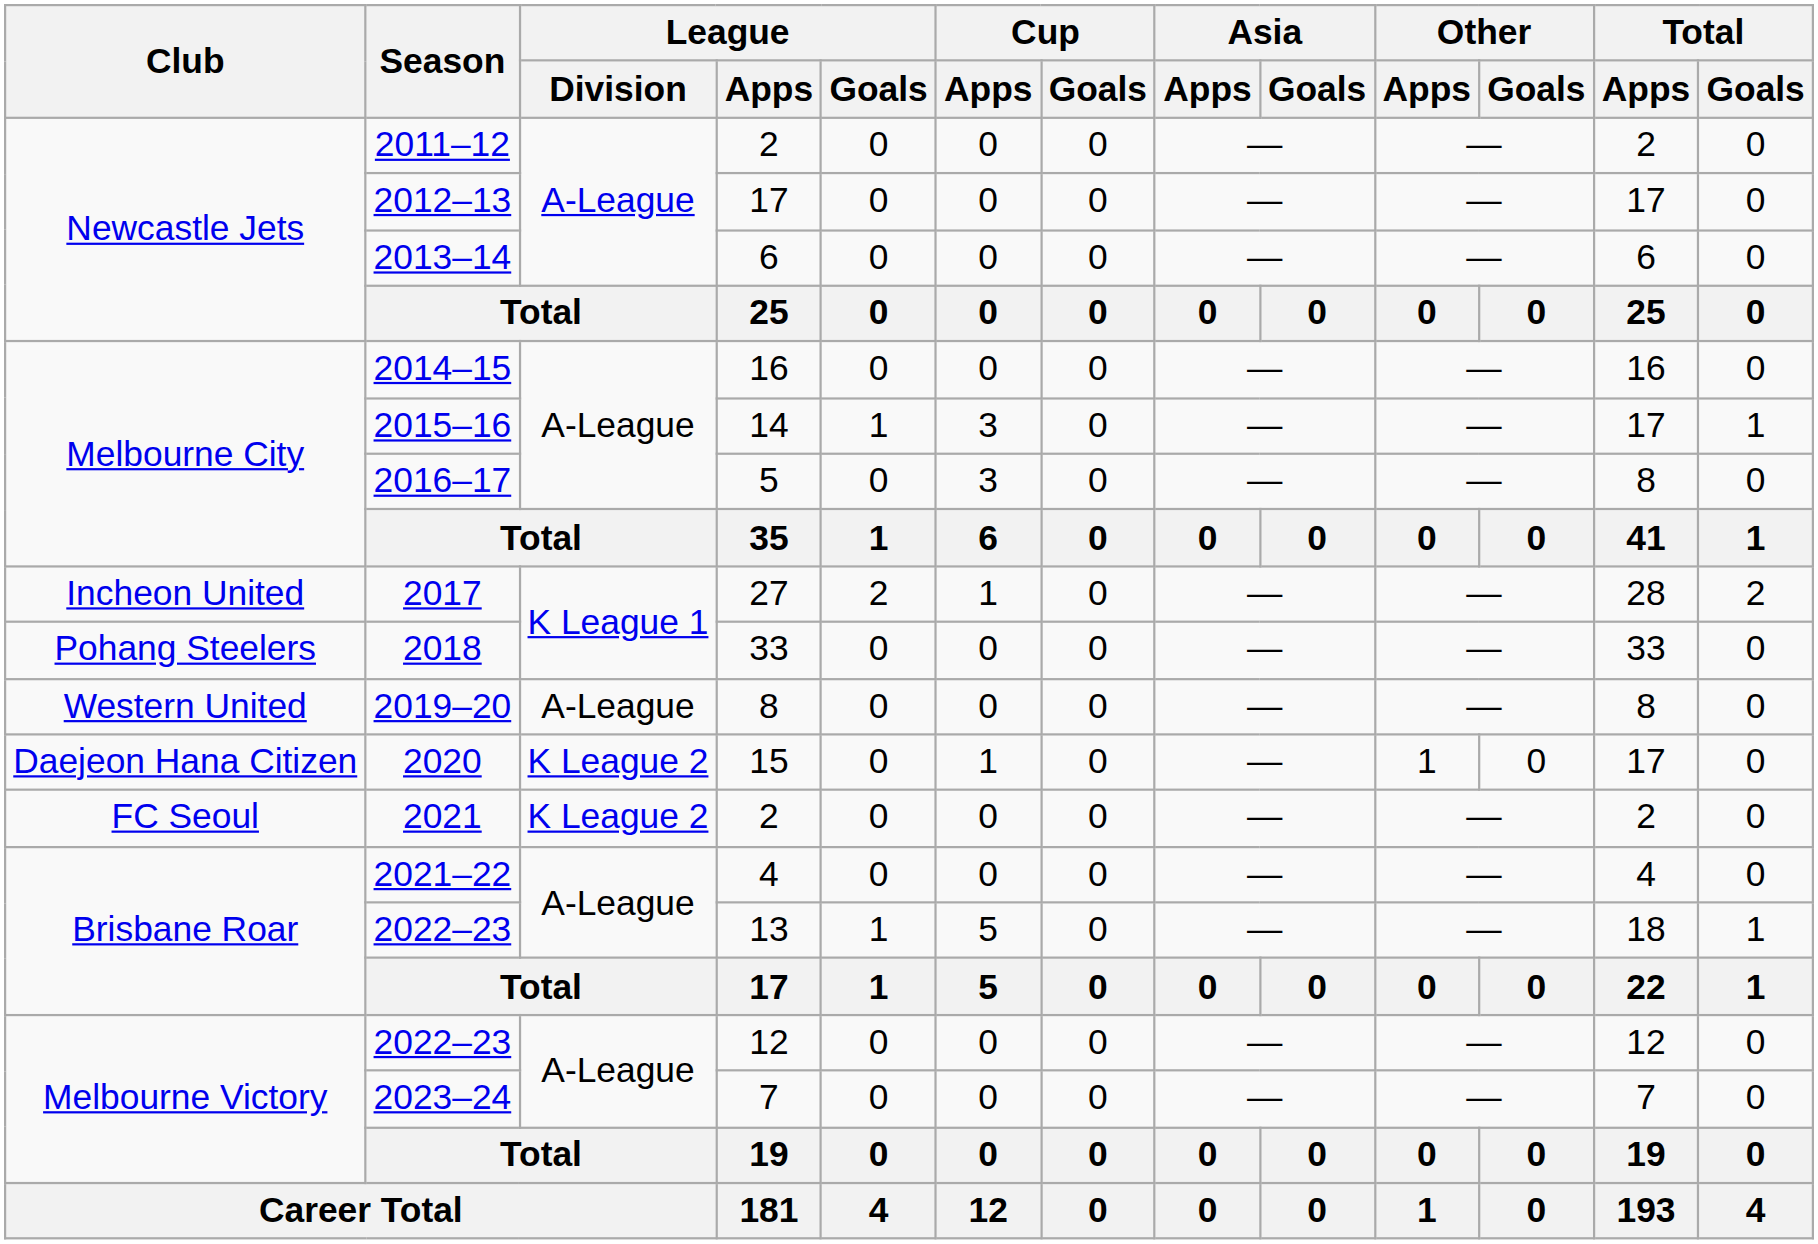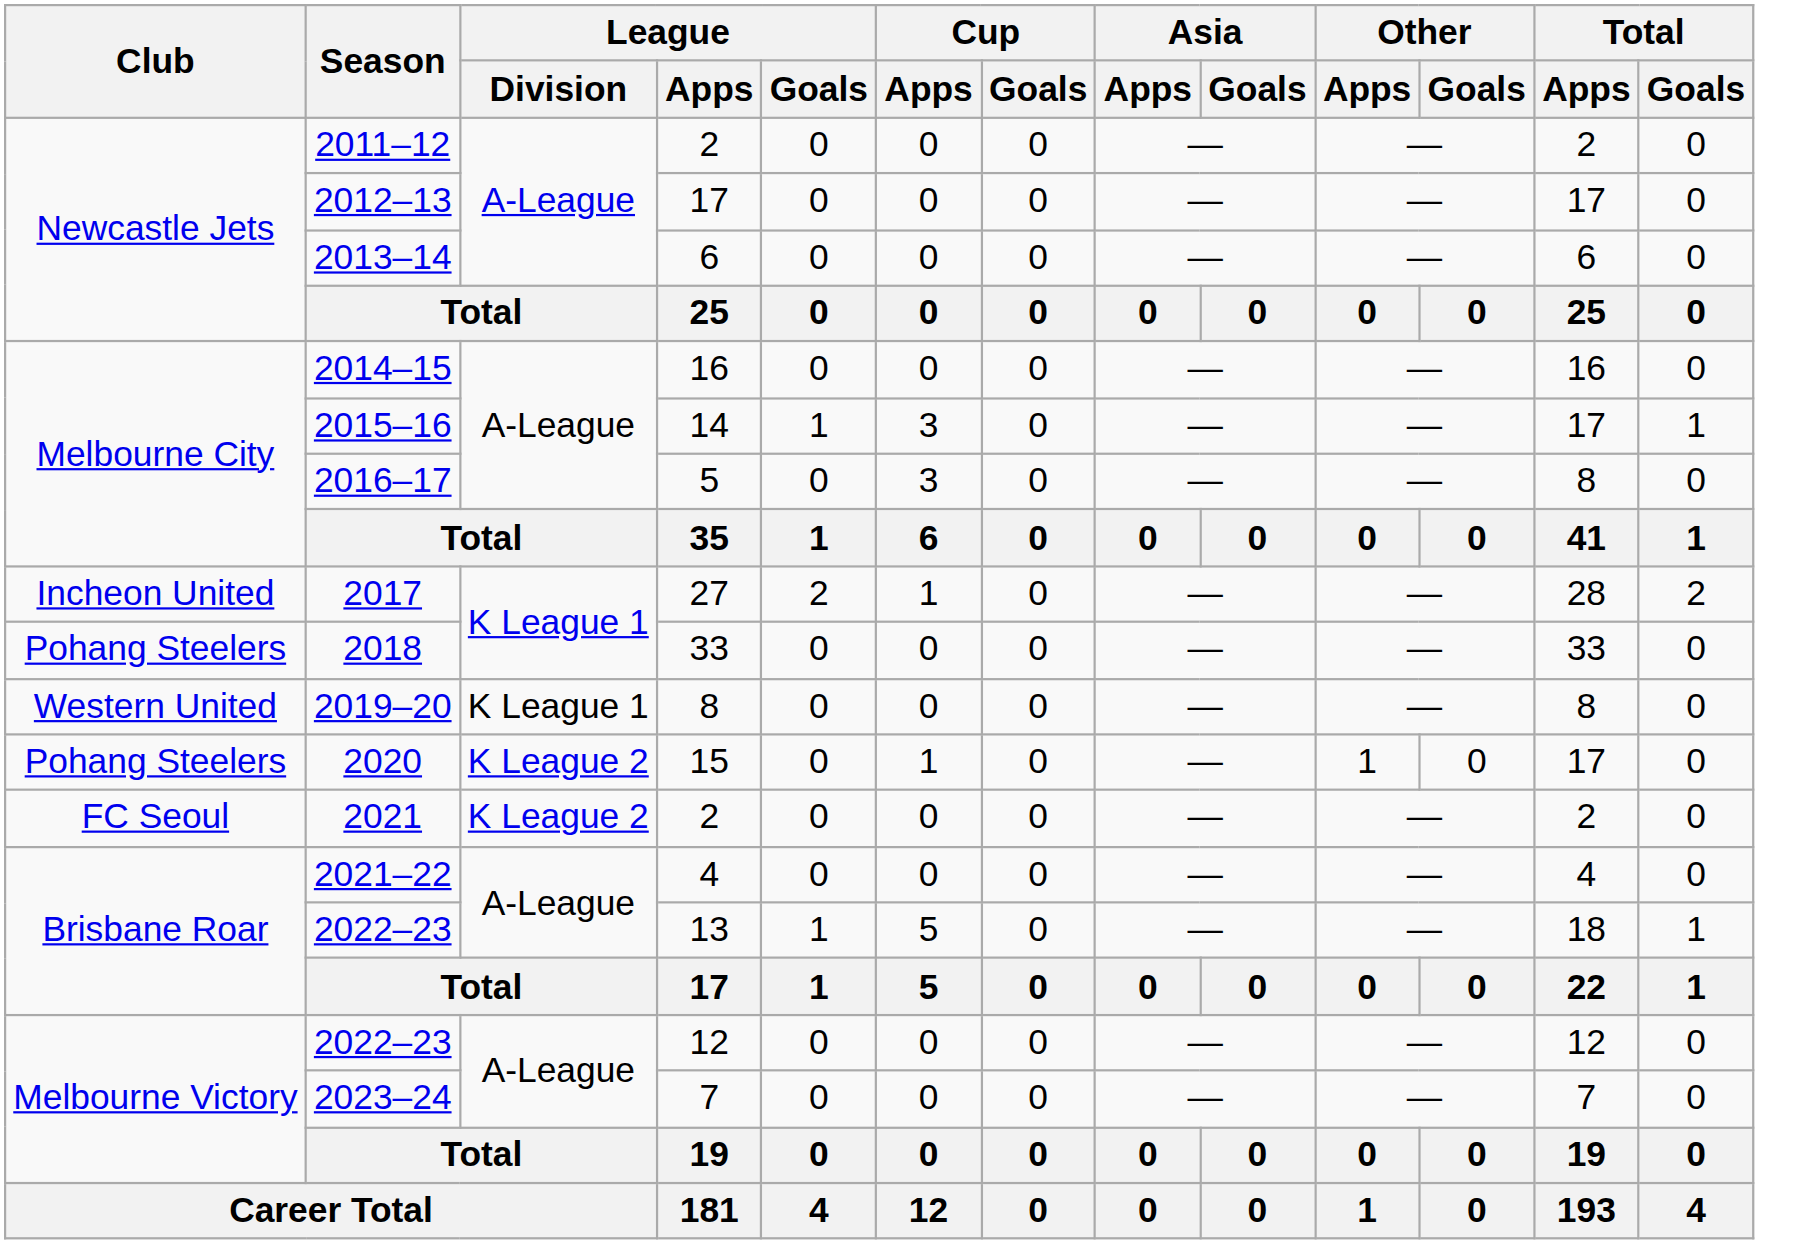2019–20 | League / Division: A-League -> K League 1
2020 | Club: Daejeon Hana Citizen -> Pohang Steelers
